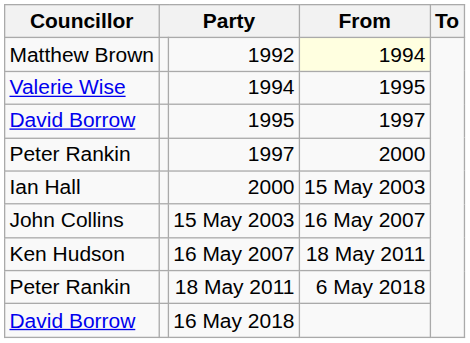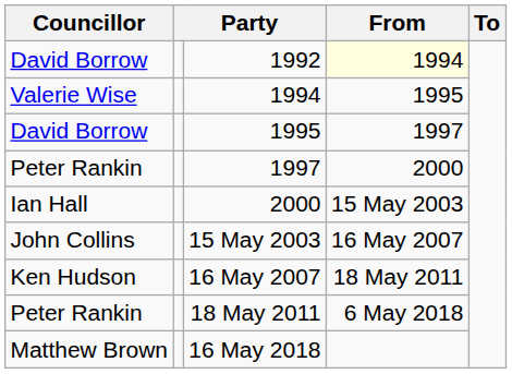1992 | Councillor: Matthew Brown -> David Borrow
16 May 2018 | Councillor: David Borrow -> Matthew Brown
